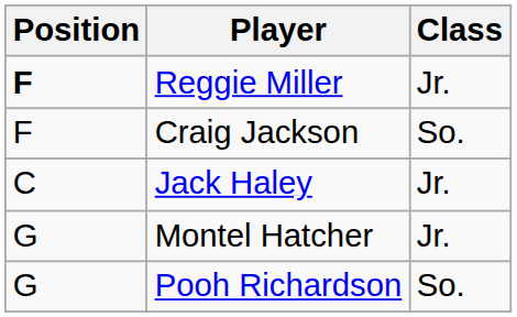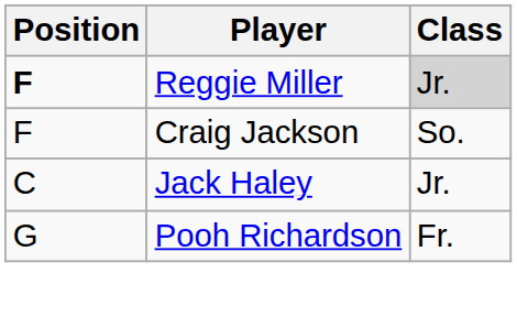Reggie Miller | Class: no background -> lightgrey background
- row: G | Montel Hatcher | Jr.
Pooh Richardson | Class: So. -> Fr.
